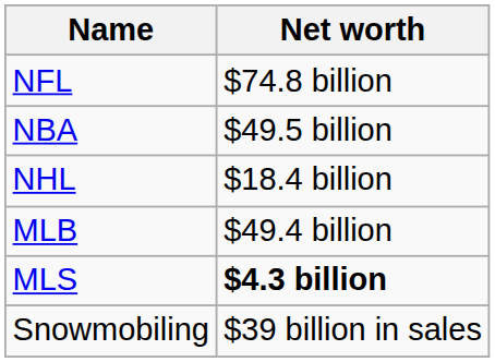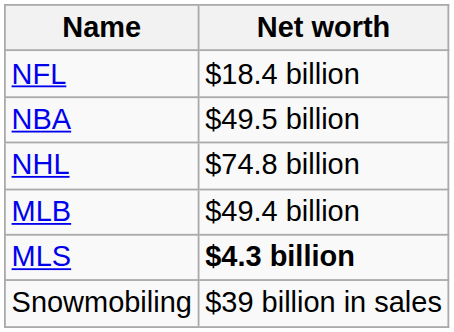NFL | Net worth: $74.8 billion -> $18.4 billion
NHL | Net worth: $18.4 billion -> $74.8 billion
